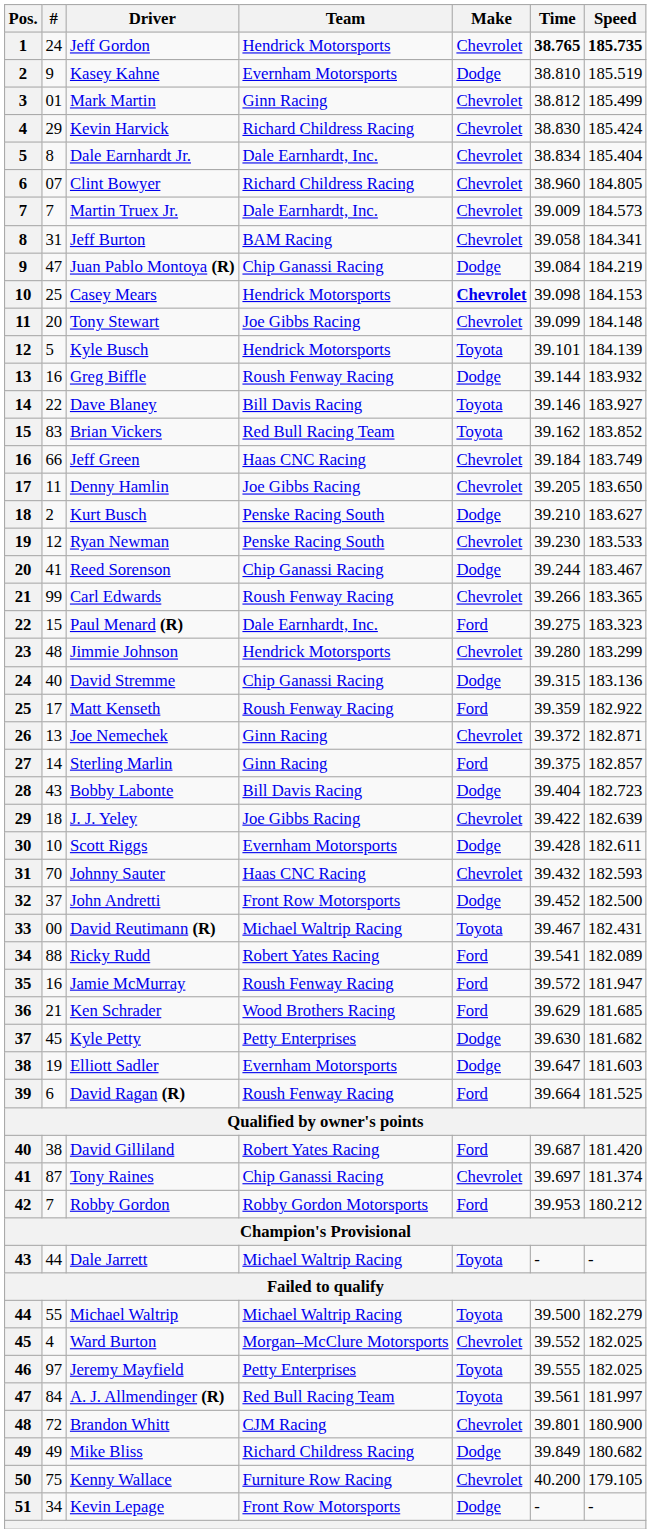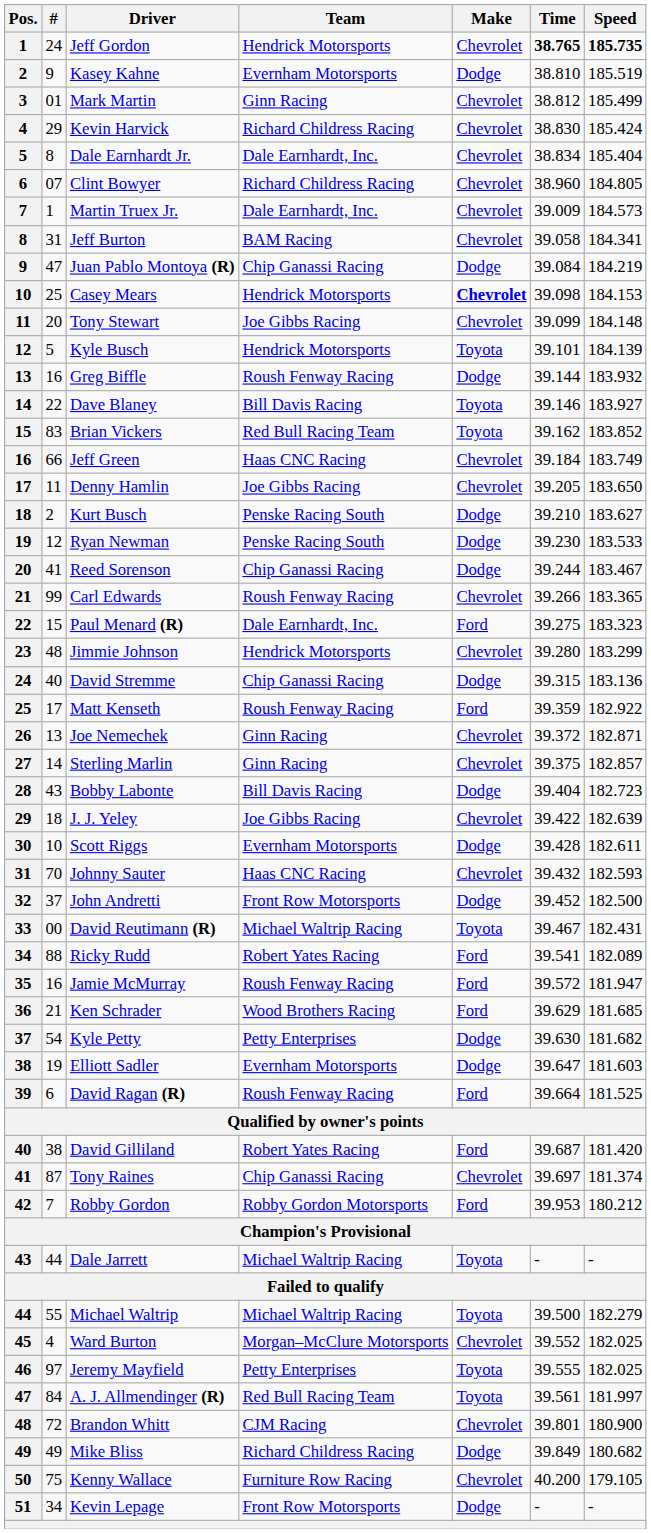Martin Truex Jr. | #: 7 -> 1
Ryan Newman | Make: Chevrolet -> Dodge
Sterling Marlin | Make: Ford -> Chevrolet
Kyle Petty | #: 45 -> 54
